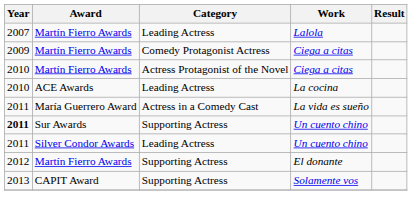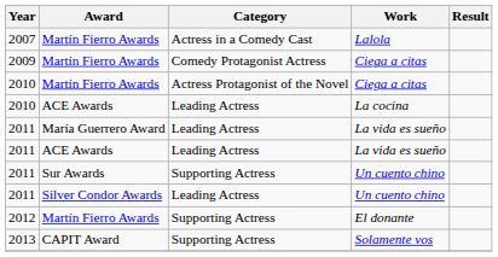Lalola | Category: Leading Actress -> Actress in a Comedy Cast
María Guerrero Award / La vida es sueño | Category: Actress in a Comedy Cast -> Leading Actress
+ row: 2011 | ACE Awards | Leading Actress | La vida es sueño
Sur Awards / Un cuento chino | Year: bold -> normal
